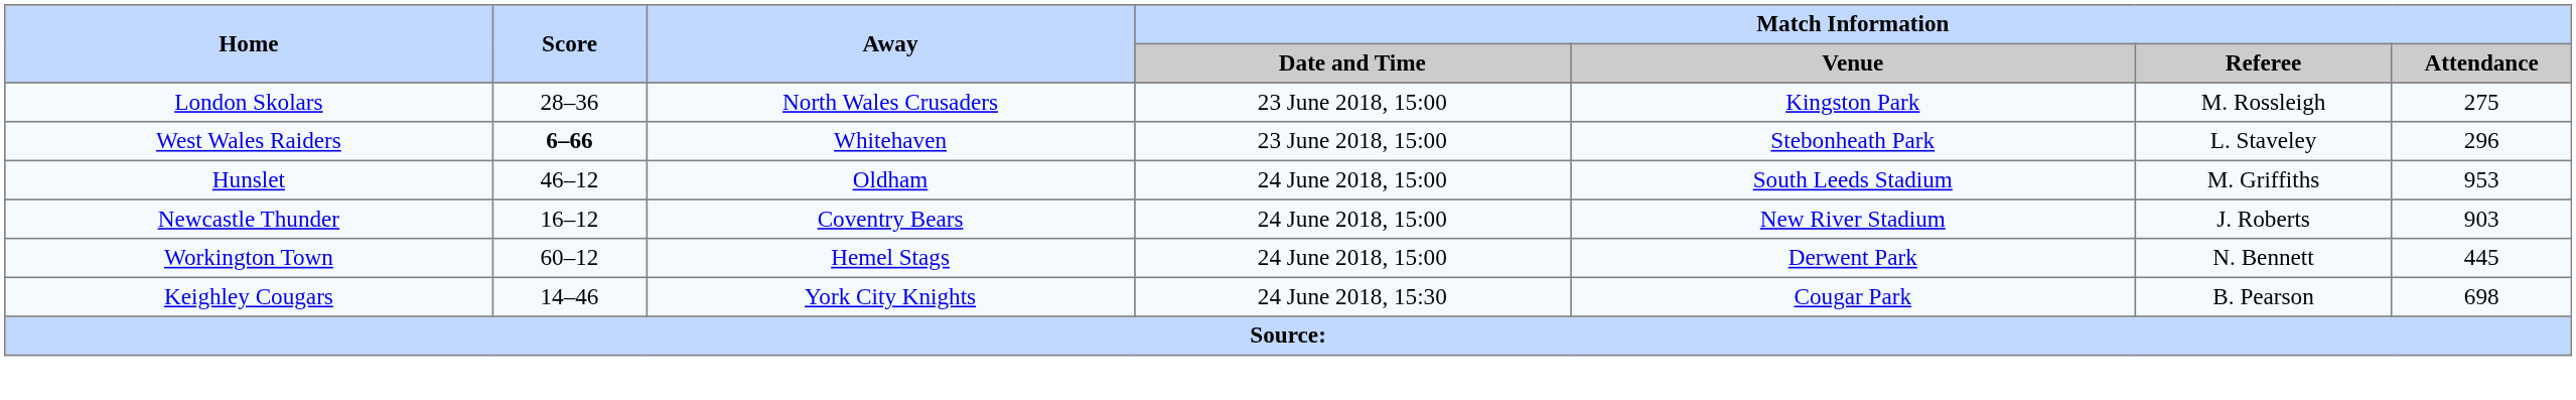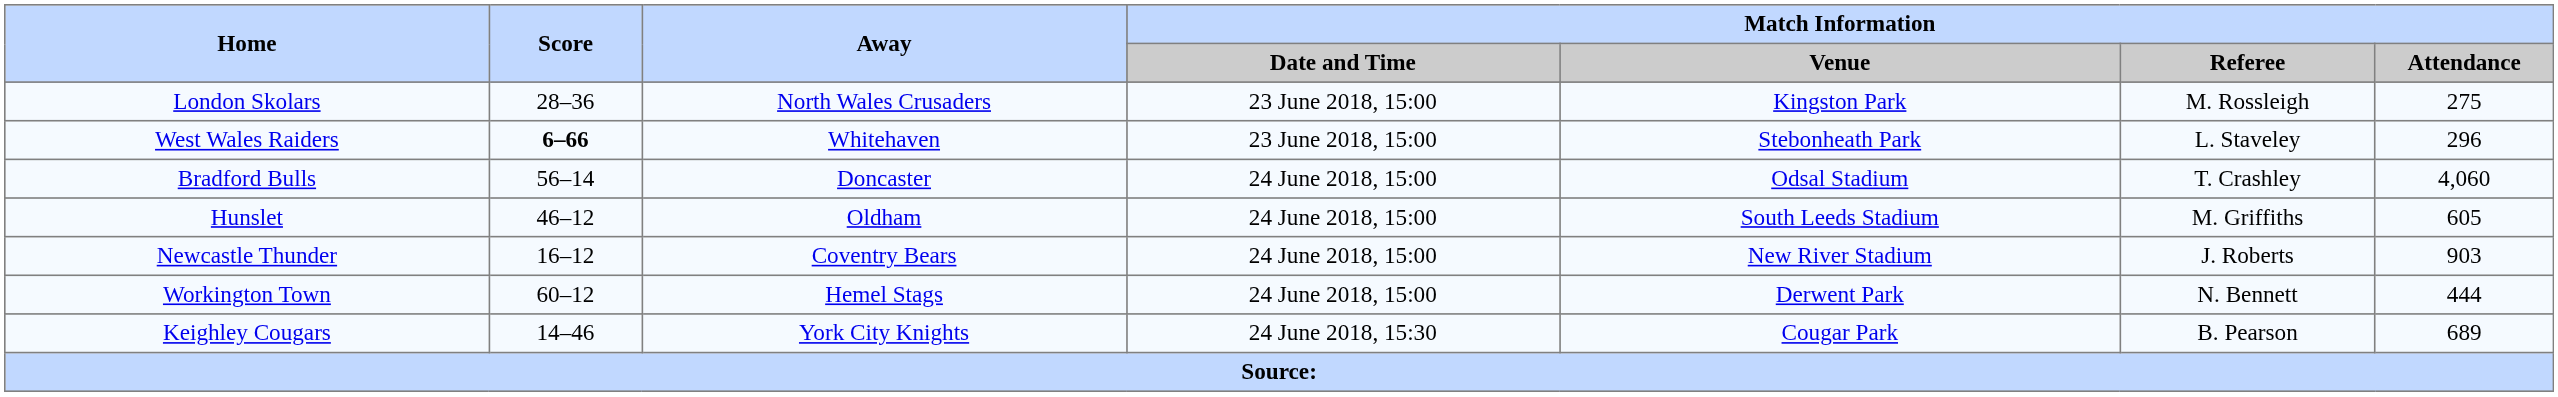+ row: Bradford Bulls | 56–14 | Doncaster | 24 June 2018, 15:00 | Odsal Stadium | T. Crashley | 4,060
Hunslet | Match Information / Attendance: 953 -> 605
Workington Town | Match Information / Attendance: 445 -> 444
Keighley Cougars | Match Information / Attendance: 698 -> 689
